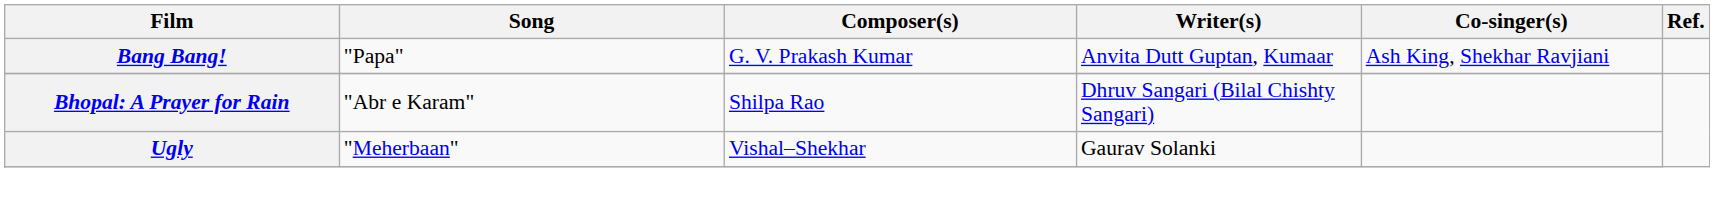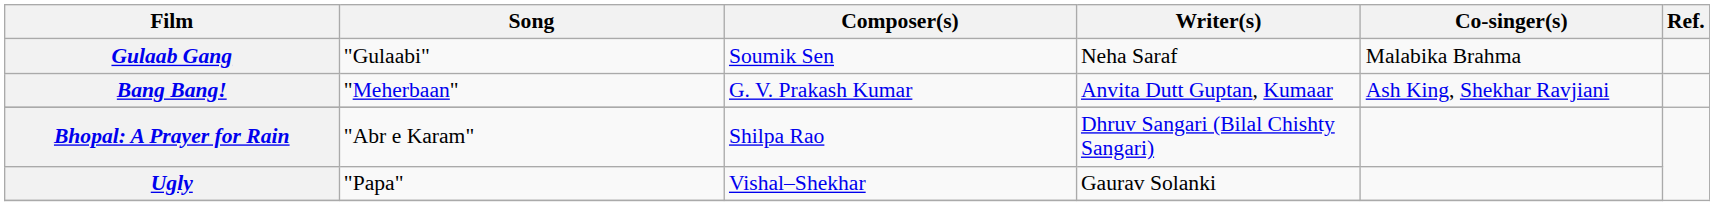+ row: Gulaab Gang | "Gulaabi" | Soumik Sen | Neha Saraf | Malabika Brahma
Bang Bang! | Song: "Papa" -> "Meherbaan"
Ugly | Song: "Meherbaan" -> "Papa"
